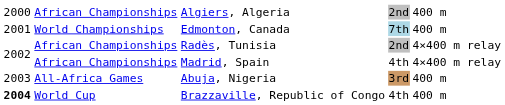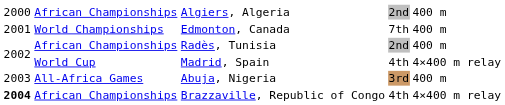Edmonton, Canada | column 4: lightblue background -> no background
Radès, Tunisia | column 5: 4×400 m relay -> 400 m
Madrid, Spain | column 2: African Championships -> World Cup
Brazzaville, Republic of Congo | column 2: World Cup -> African Championships
Brazzaville, Republic of Congo | column 5: 400 m -> 4×400 m relay
